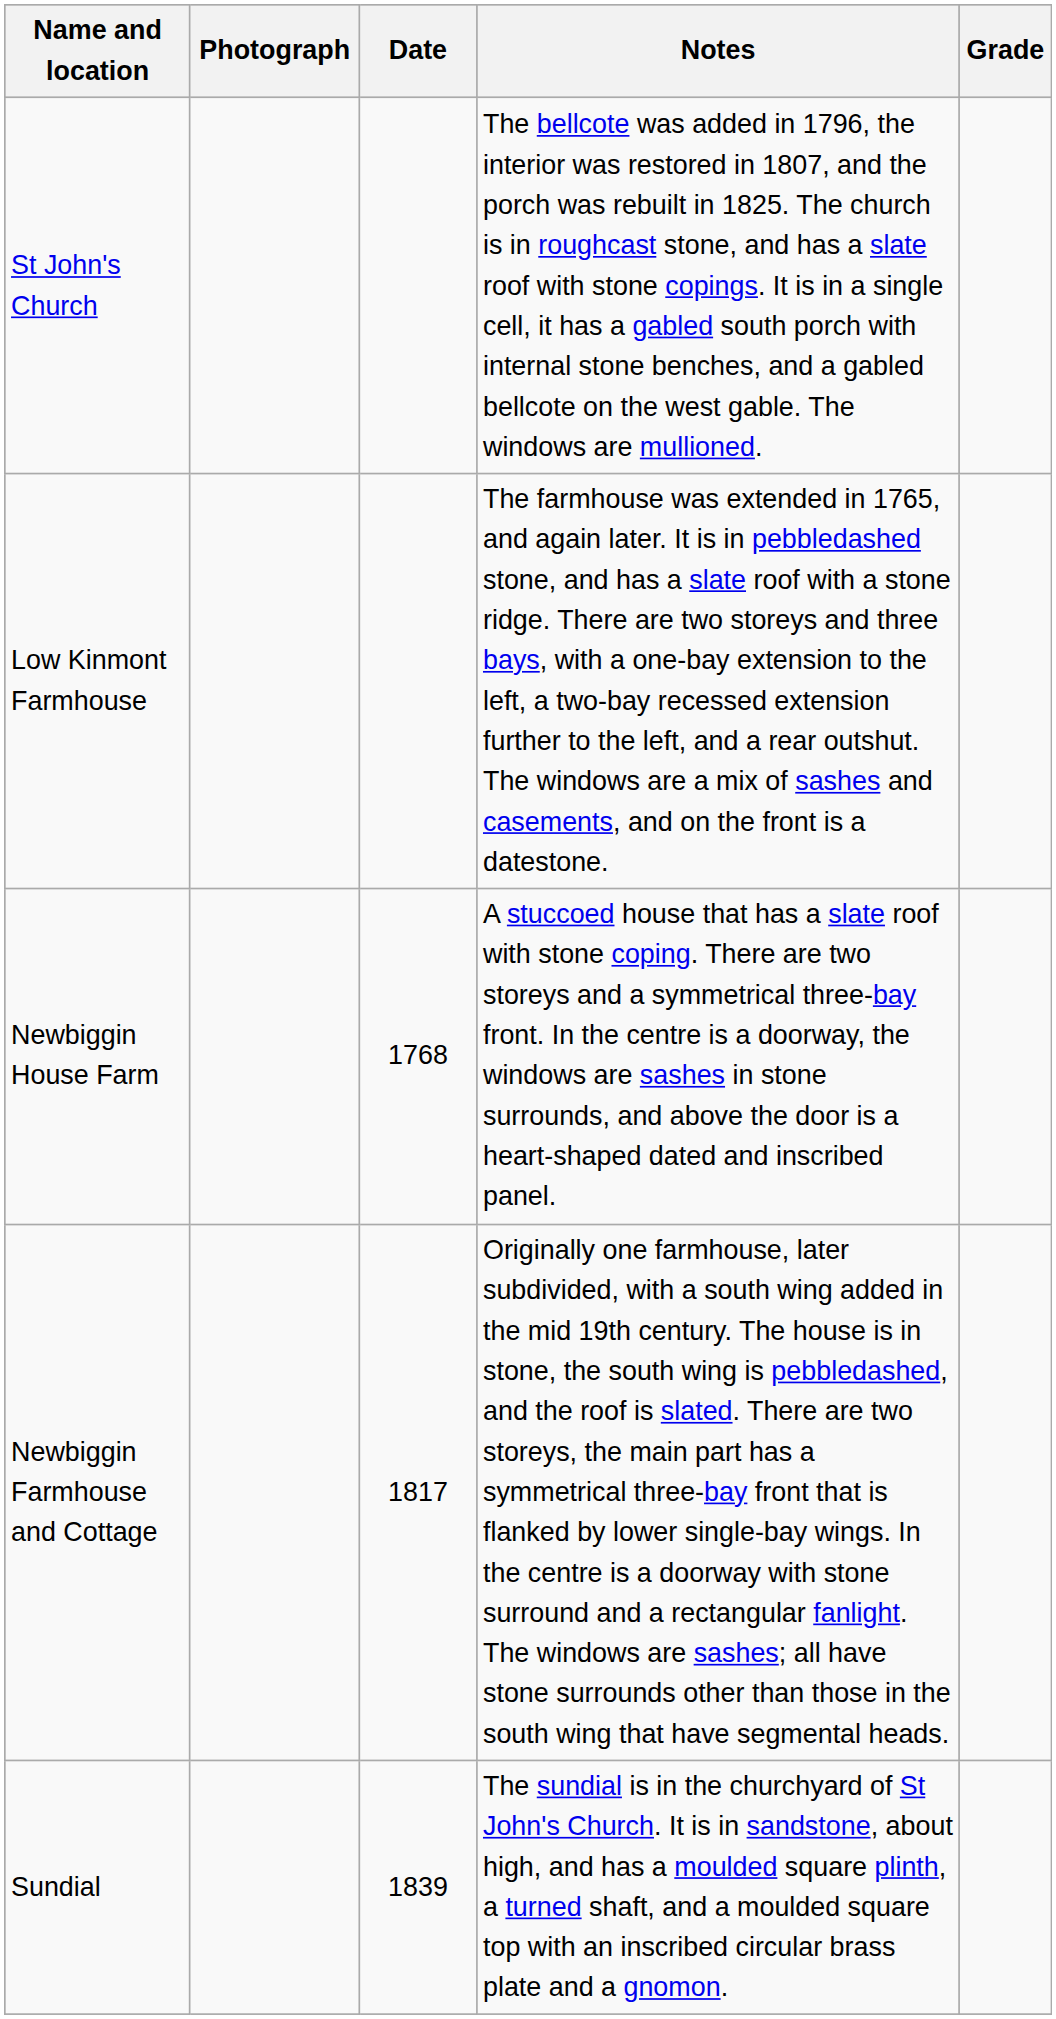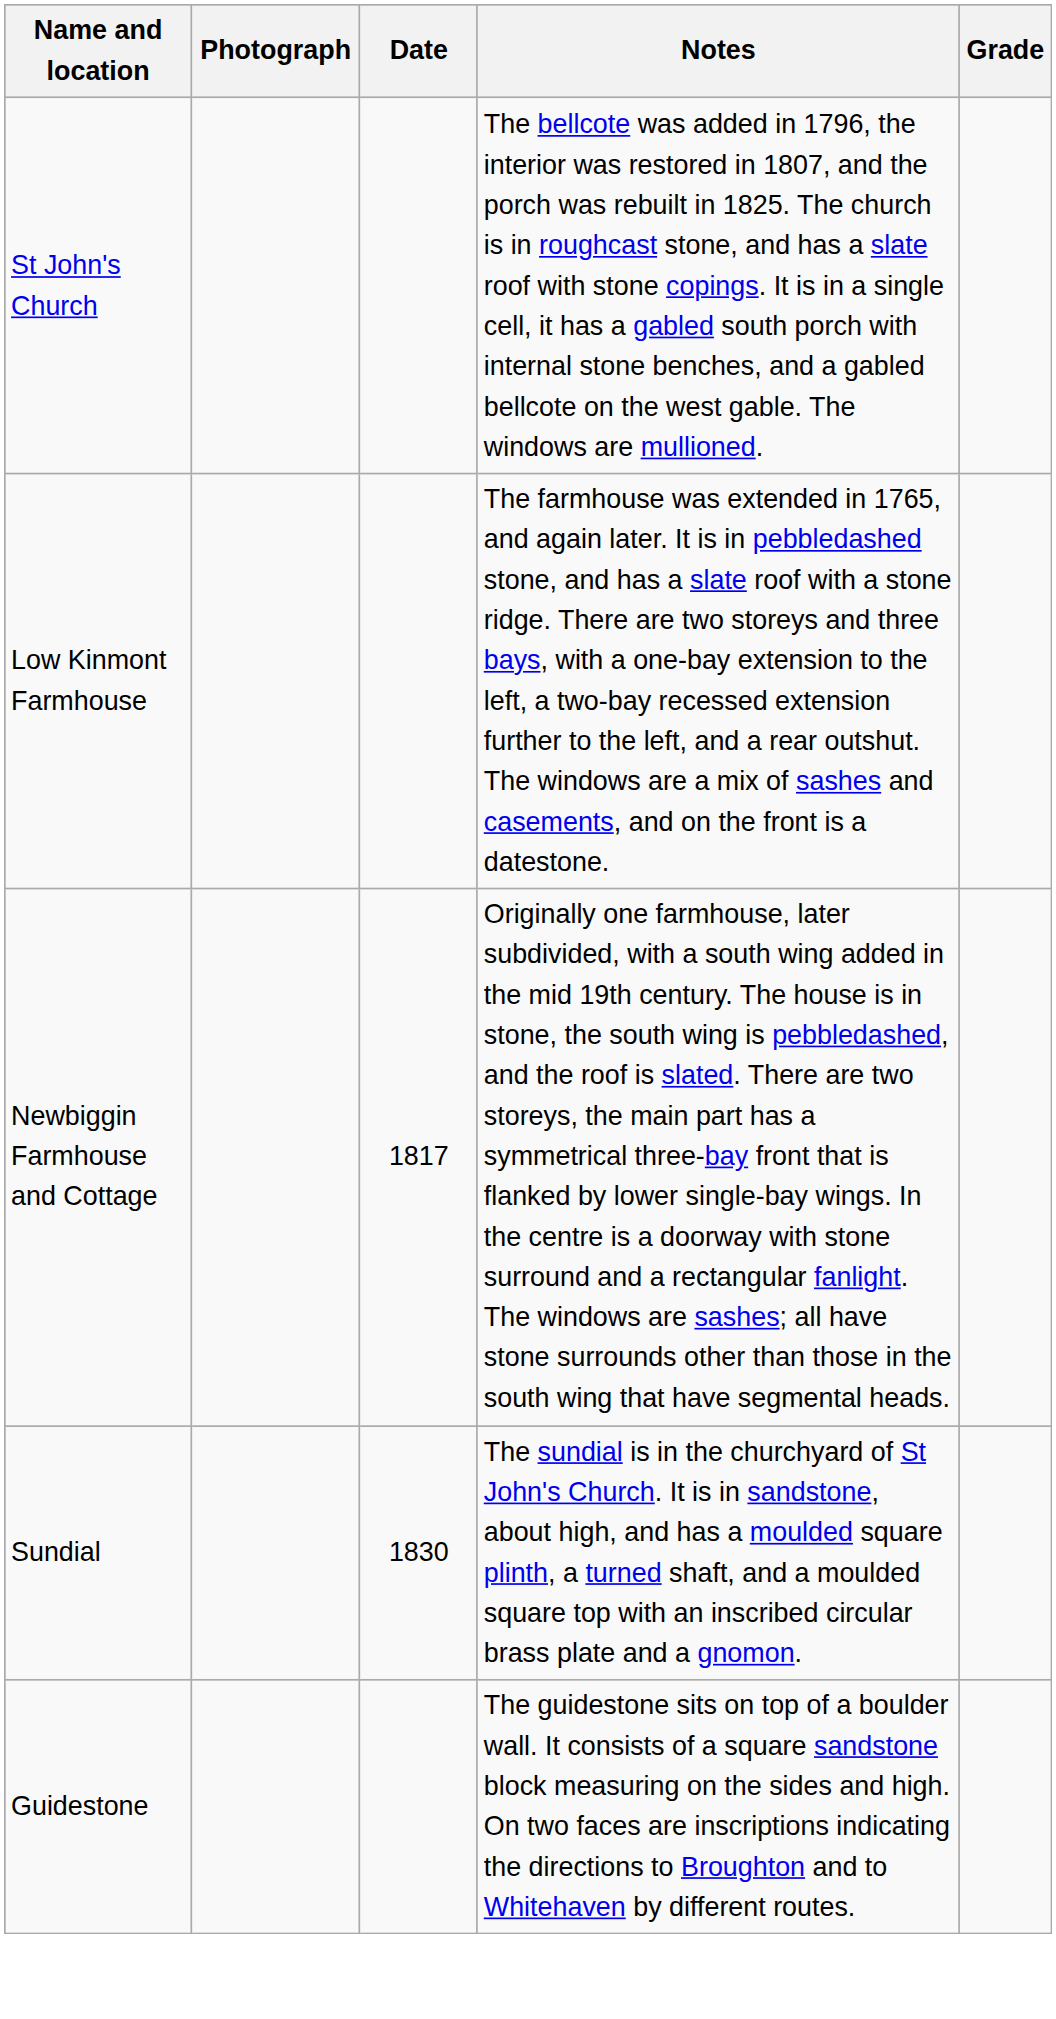- row: Newbiggin House Farm | 1768 | A stuccoed house that has a slate roof with stone coping. There are two storeys and a symmetrical three-bay front. In the centre is a doorway, the windows are sashes in stone surrounds, and above the door is a heart-shaped dated and inscribed panel.
Sundial | Date: 1839 -> 1830
+ row: Guidestone | The guidestone sits on top of a boulder wall. It consists of a square sandstone block measuring on the sides and high. On two faces are inscriptions indicating the directions to Broughton and to Whitehaven by different routes.
